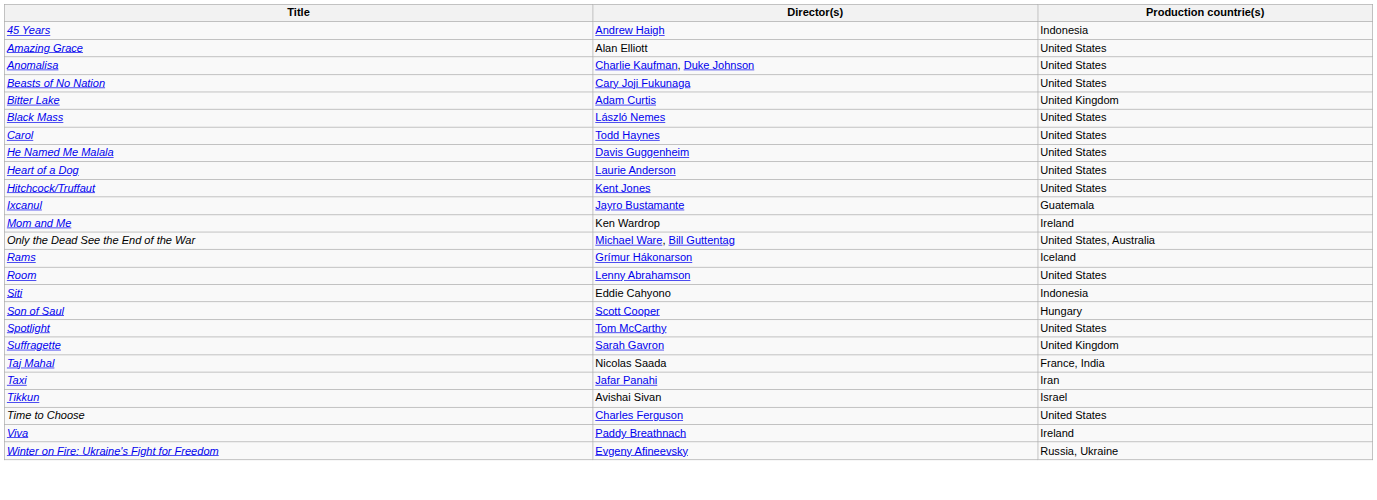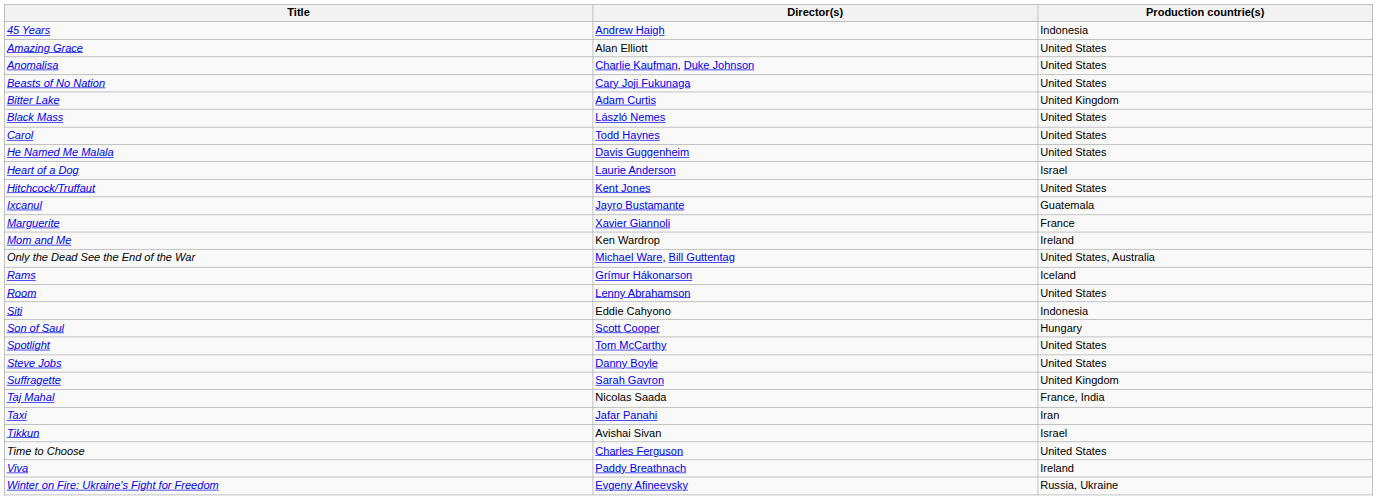Heart of a Dog | Production countrie(s): United States -> Israel
+ row: Marguerite | Xavier Giannoli | France
+ row: Steve Jobs | Danny Boyle | United States
